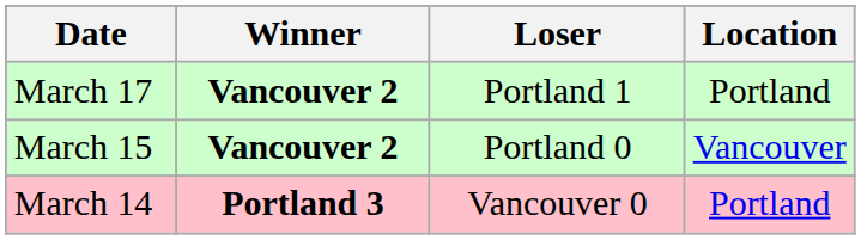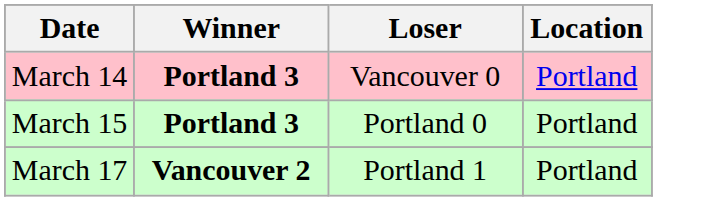rows swapped: March 14 <-> March 17
March 15 | Winner: Vancouver 2 -> Portland 3
March 15 | Location: Vancouver -> Portland
